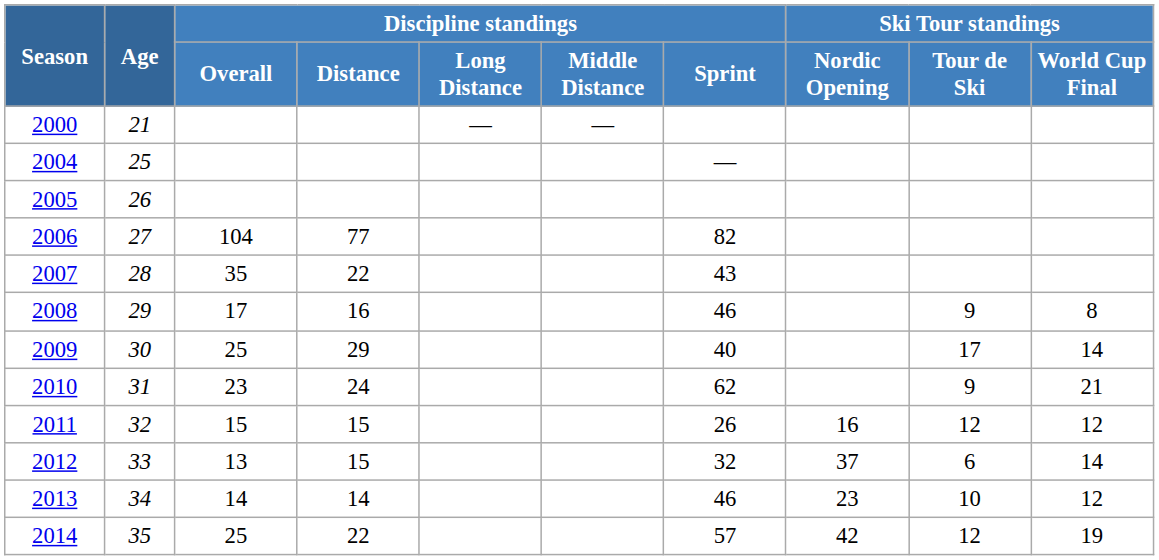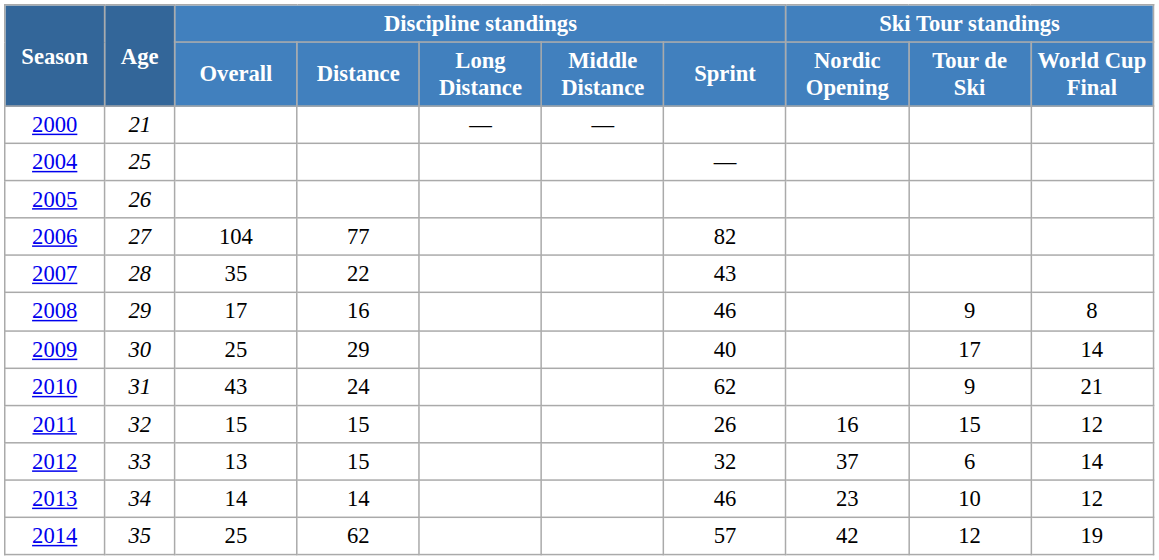2010 | Discipline standings / Overall: 23 -> 43
2011 | Ski Tour standings / Tour de Ski: 12 -> 15
2014 | Discipline standings / Distance: 22 -> 62
